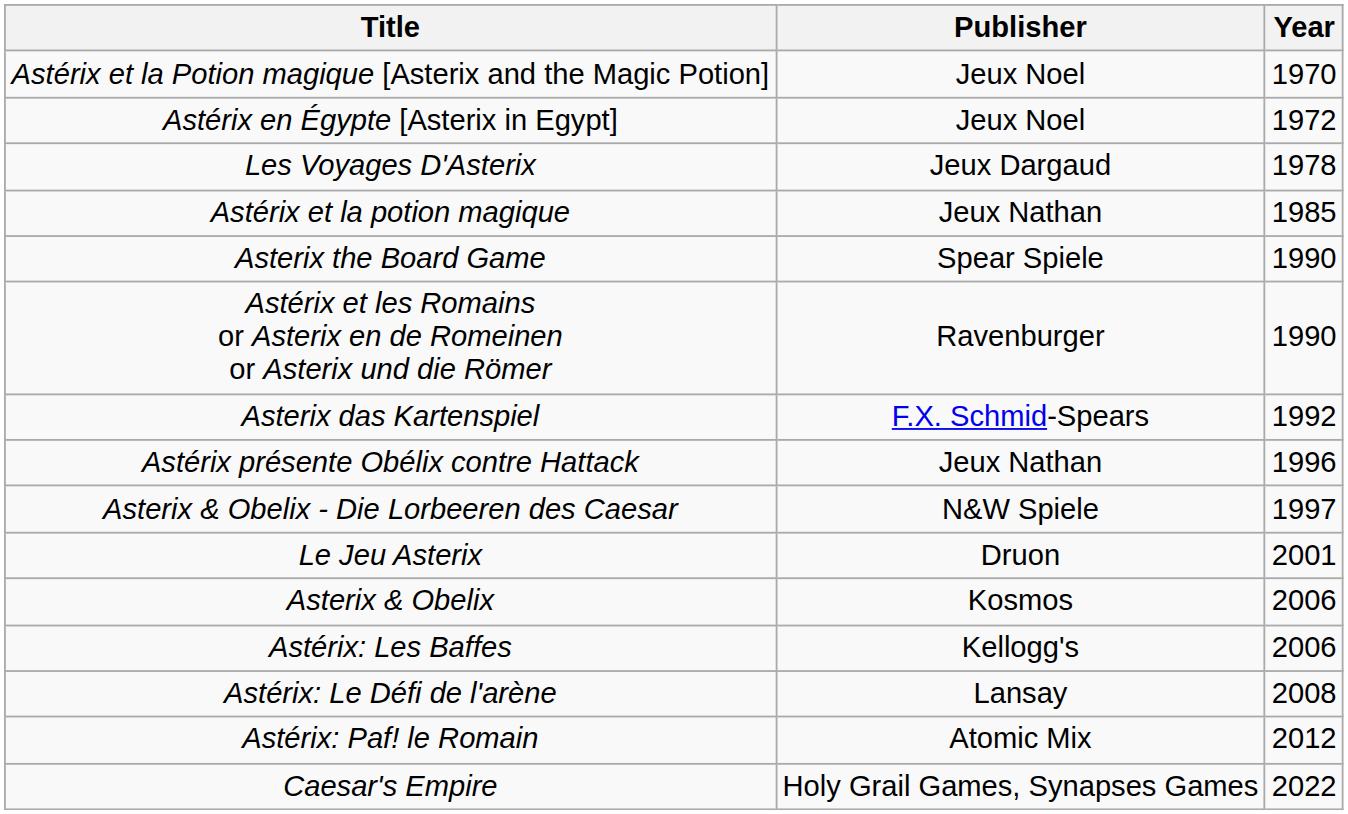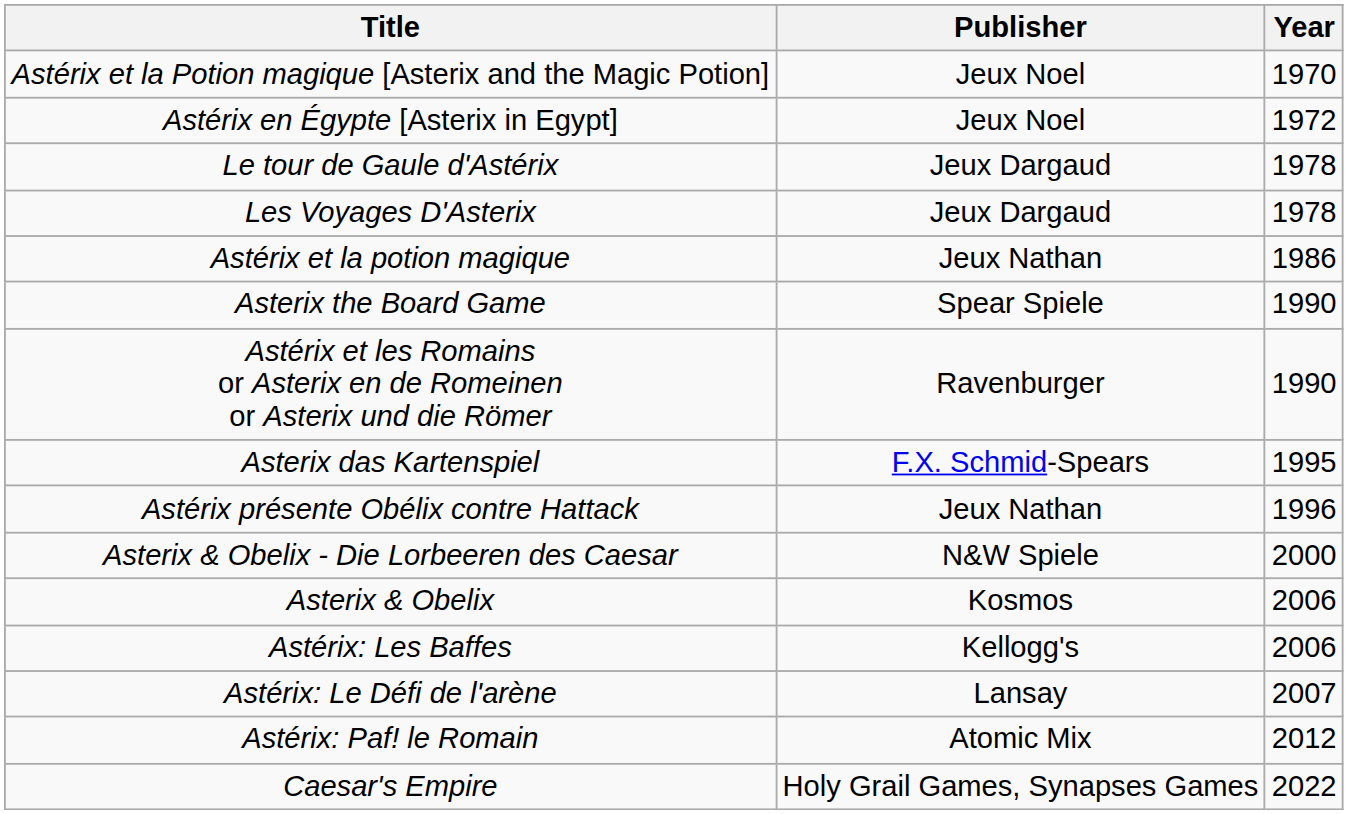+ row: Le tour de Gaule d'Astérix | Jeux Dargaud | 1978
Astérix et la potion magique | Year: 1985 -> 1986
Asterix das Kartenspiel | Year: 1992 -> 1995
Asterix & Obelix - Die Lorbeeren des Caesar | Year: 1997 -> 2000
- row: Le Jeu Asterix | Druon | 2001
Astérix: Le Défi de l'arène | Year: 2008 -> 2007
